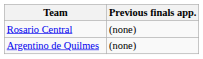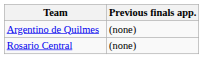rows swapped: Rosario Central <-> Argentino de Quilmes
